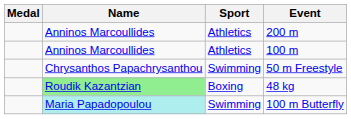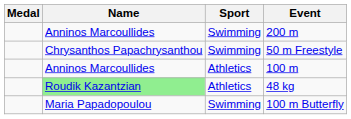200 m | Sport: Athletics -> Swimming
rows swapped: 50 m Freestyle <-> 100 m
48 kg | Sport: Boxing -> Athletics
100 m Butterfly | Name: paleturquoise background -> no background
